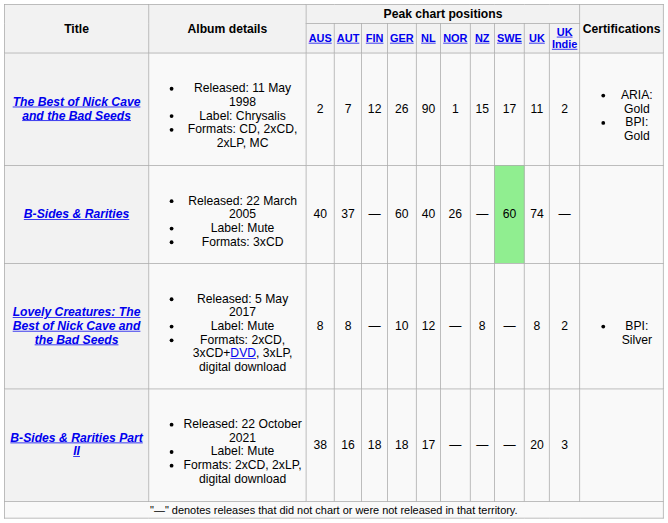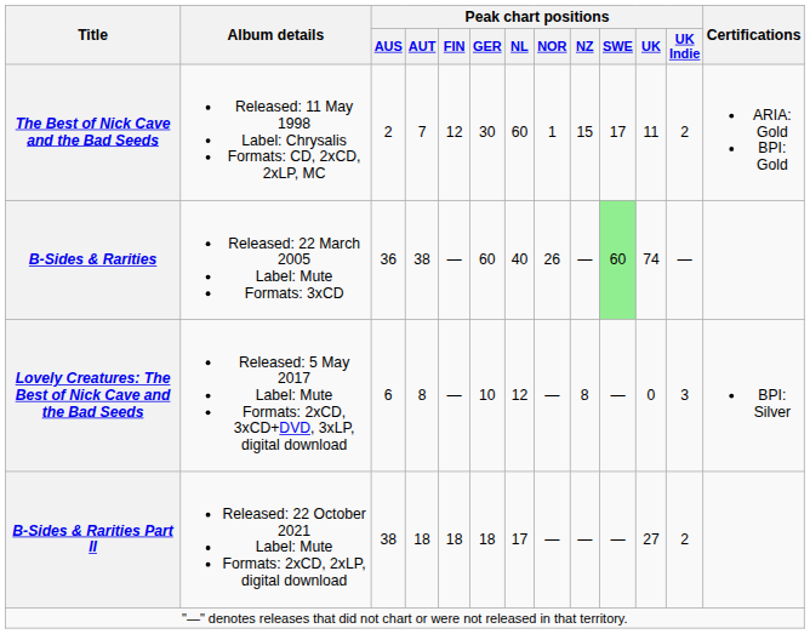The Best of Nick Cave and the Bad Seeds | Peak chart positions / GER: 26 -> 30
The Best of Nick Cave and the Bad Seeds | Peak chart positions / NL: 90 -> 60
B-Sides & Rarities | Peak chart positions / AUS: 40 -> 36
B-Sides & Rarities | Peak chart positions / AUT: 37 -> 38
Lovely Creatures: The Best of Nick Cave and the Bad Seeds | Peak chart positions / AUS: 8 -> 6
Lovely Creatures: The Best of Nick Cave and the Bad Seeds | Peak chart positions / UK: 8 -> 0
Lovely Creatures: The Best of Nick Cave and the Bad Seeds | Peak chart positions / UK Indie: 2 -> 3
B-Sides & Rarities Part II | Peak chart positions / AUT: 16 -> 18
B-Sides & Rarities Part II | Peak chart positions / UK: 20 -> 27
B-Sides & Rarities Part II | Peak chart positions / UK Indie: 3 -> 2
